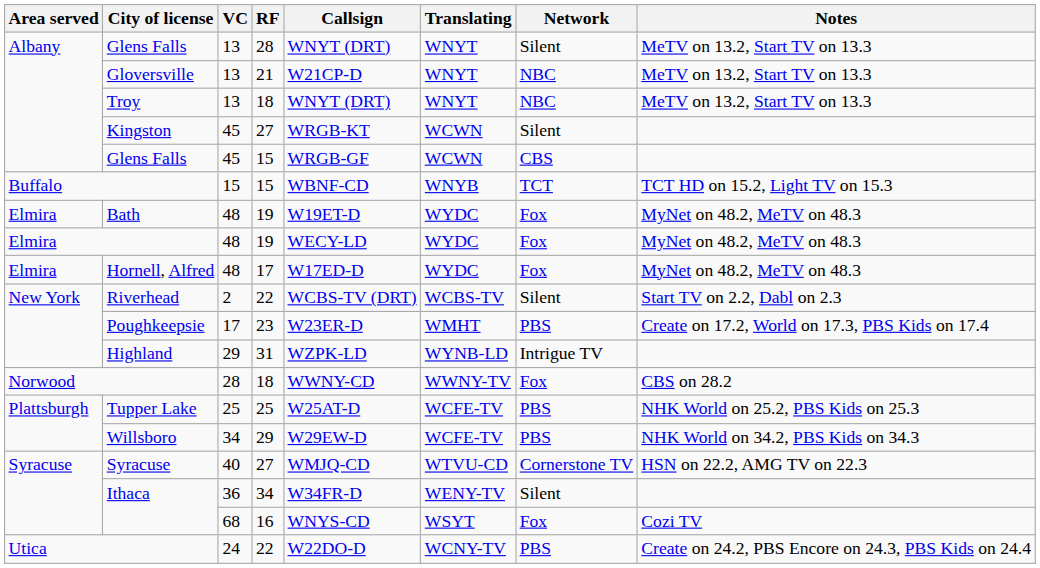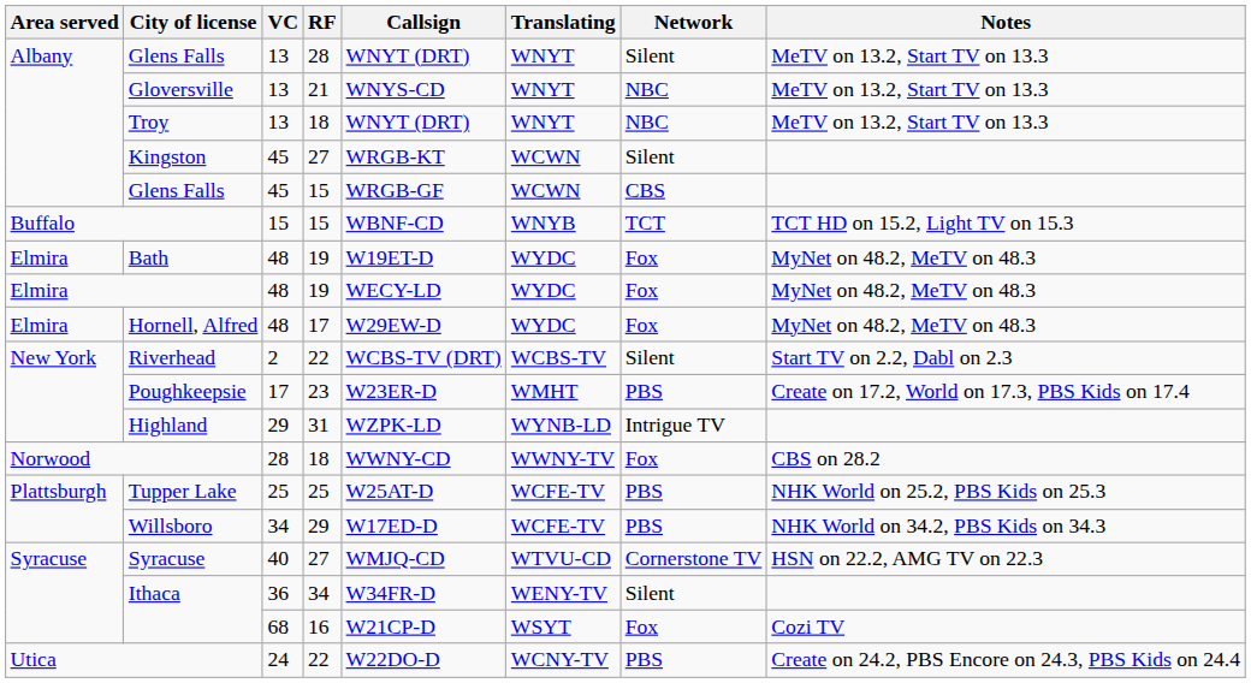Gloversville | Callsign: W21CP-D -> WNYS-CD
Hornell, Alfred | Callsign: W17ED-D -> W29EW-D
Willsboro | Callsign: W29EW-D -> W17ED-D
Ithaca / 68 | Callsign: WNYS-CD -> W21CP-D
